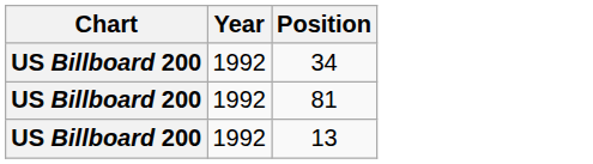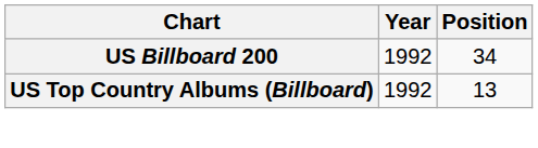- row: US Billboard 200 | 1992 | 81
13 | Chart: US Billboard 200 -> US Top Country Albums (Billboard)
